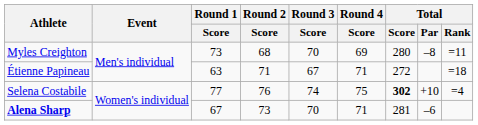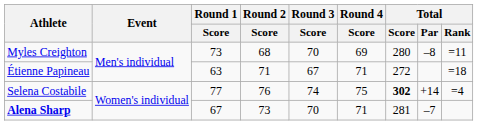Selena Costabile | Total / Par: +10 -> +14
Alena Sharp | Total / Par: –6 -> –7
